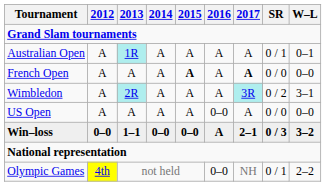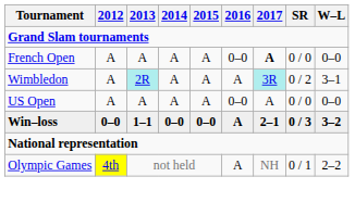- row: Australian Open | A | 1R | A | A | A | A | 0 / 1 | 0–1
French Open | 2015: bold -> normal
French Open | 2016: A -> 0–0
Olympic Games | 2016: 0–0 -> A
